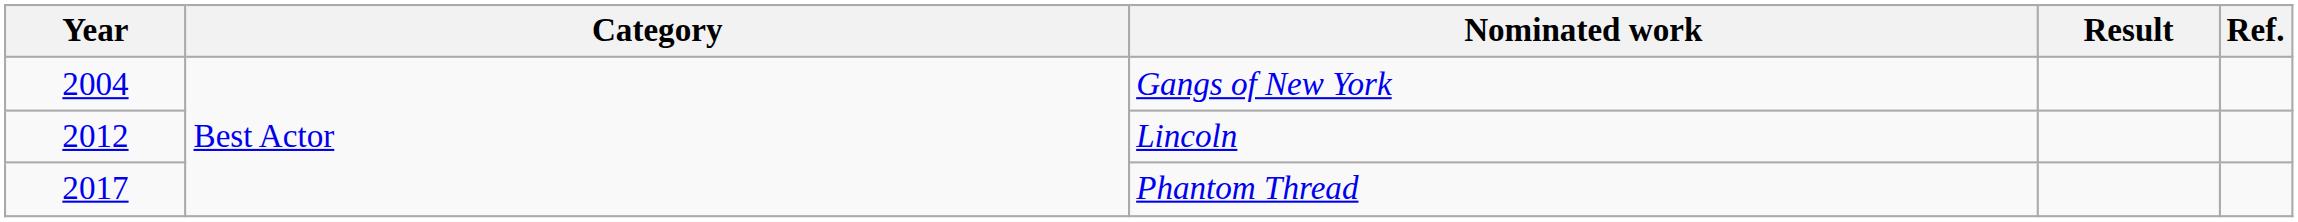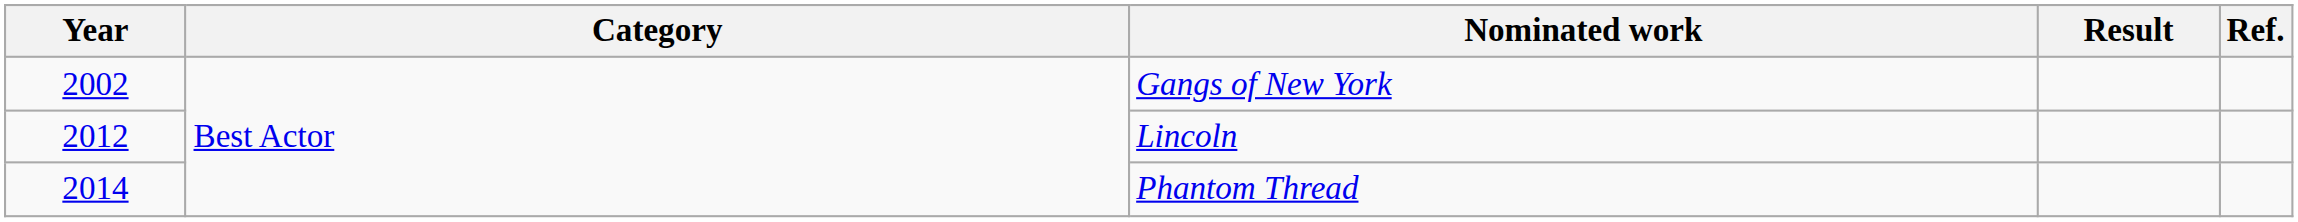Gangs of New York | Year: 2004 -> 2002
Phantom Thread | Year: 2017 -> 2014
